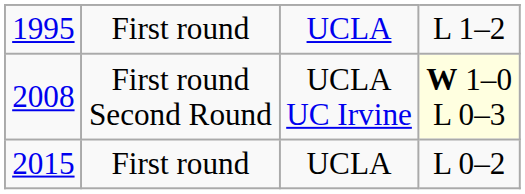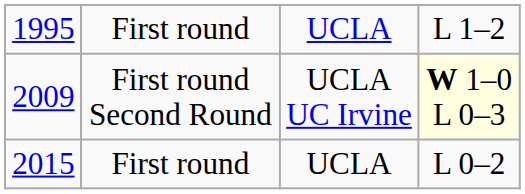First round Second Round | column 1: 2008 -> 2009
